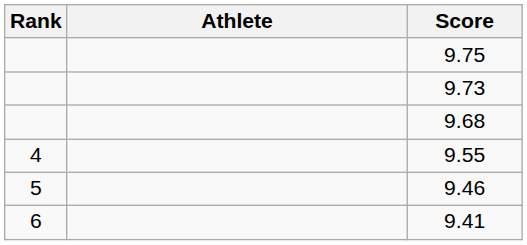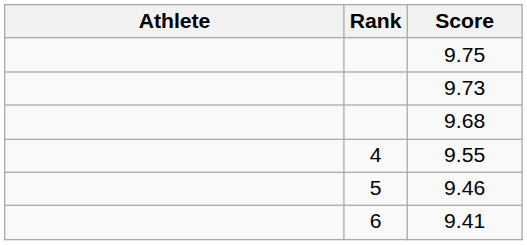columns swapped: Rank <-> Athlete
